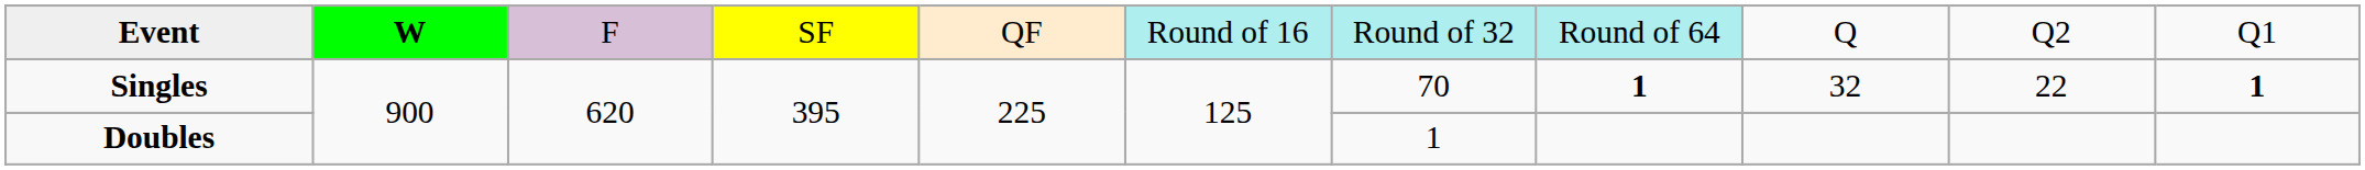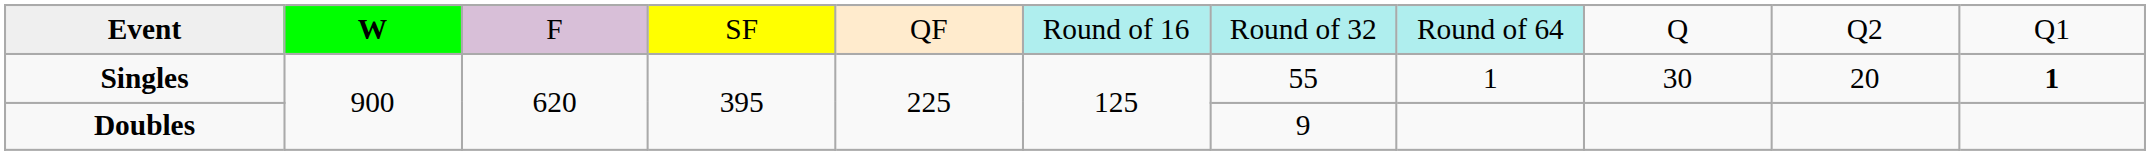Singles | column 7: 70 -> 55
Singles | column 8: bold -> normal
Singles | column 9: 32 -> 30
Singles | column 10: 22 -> 20
Doubles | column 7: 1 -> 9
